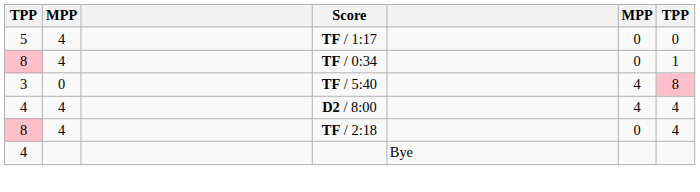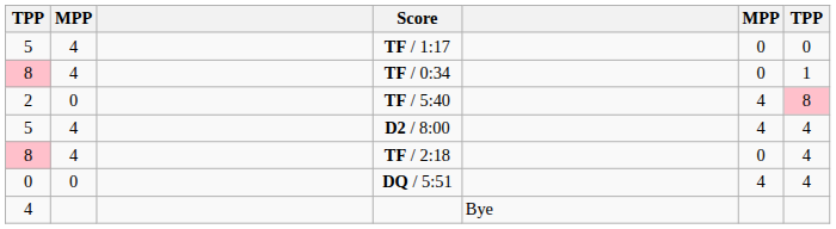TF / 5:40 | column 1: 3 -> 2
D2 / 8:00 | column 1: 4 -> 5
+ row: 0 | 0 | DQ / 5:51 | 4 | 4
